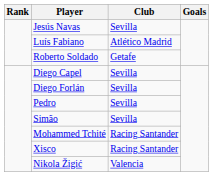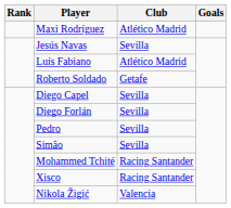+ row: Maxi Rodríguez | Atlético Madrid
